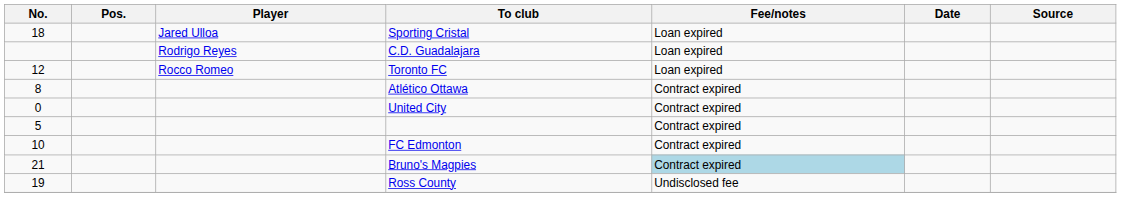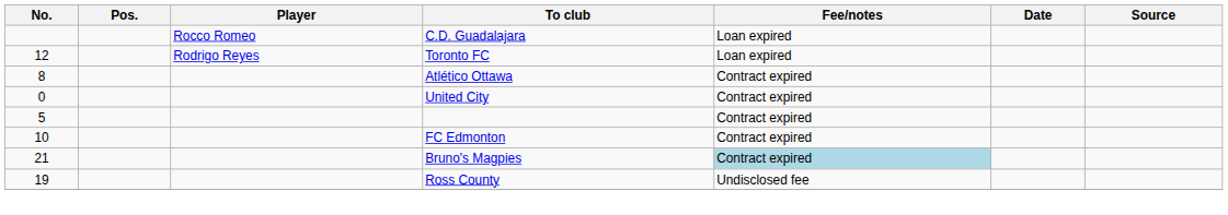- row: 18 | Jared Ulloa | Sporting Cristal | Loan expired
C.D. Guadalajara | Player: Rodrigo Reyes -> Rocco Romeo
Toronto FC | Player: Rocco Romeo -> Rodrigo Reyes
